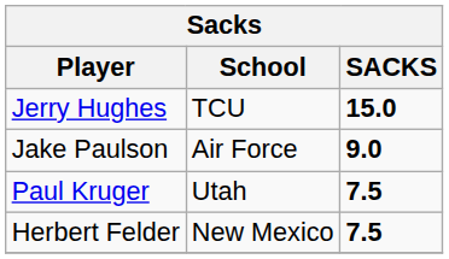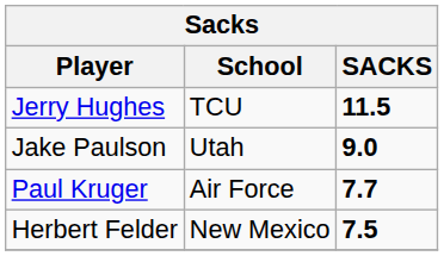Jerry Hughes | SACKS: 15.0 -> 11.5
Jake Paulson | School: Air Force -> Utah
Paul Kruger | School: Utah -> Air Force
Paul Kruger | SACKS: 7.5 -> 7.7
